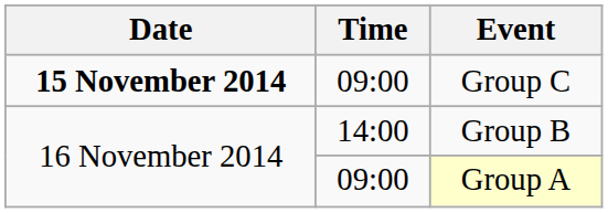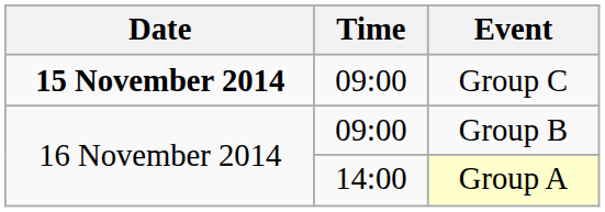Group B | Time: 14:00 -> 09:00
Group A | Time: 09:00 -> 14:00
